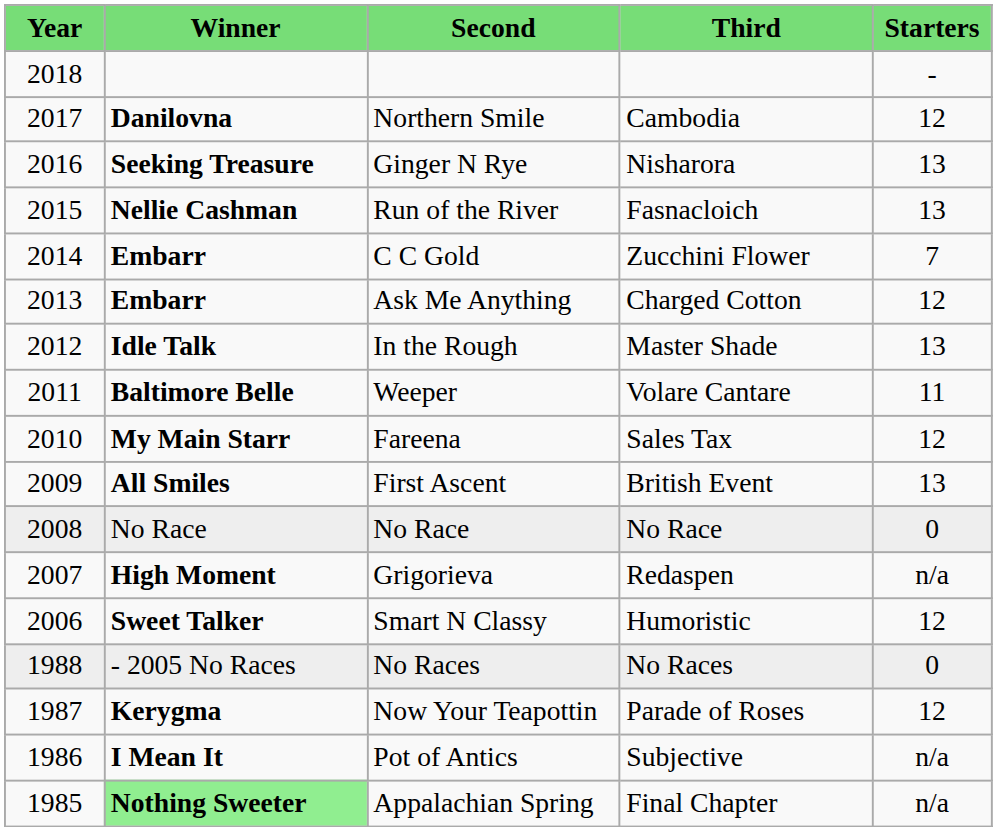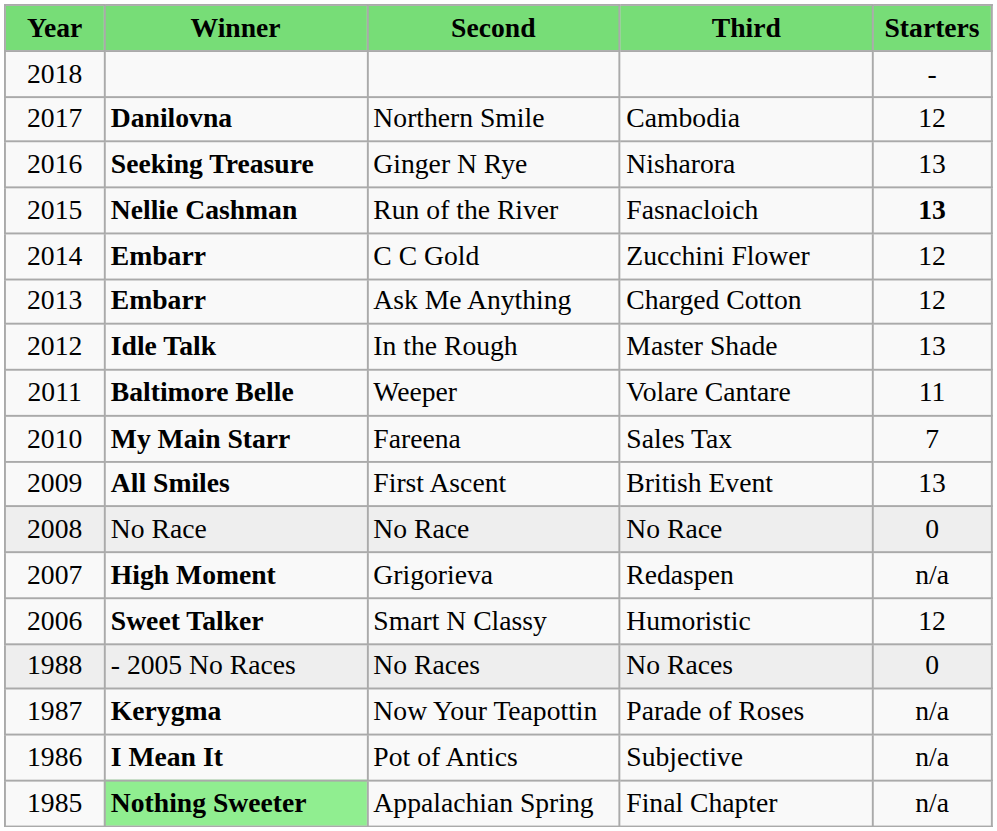Run of the River | column 5: normal -> bold
C C Gold | column 5: 7 -> 12
Fareena | column 5: 12 -> 7
Now Your Teapottin | column 5: 12 -> n/a
